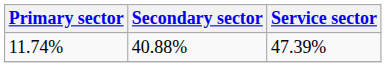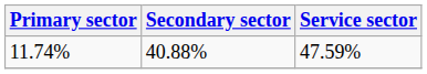11.74% | Service sector: 47.39% -> 47.59%
